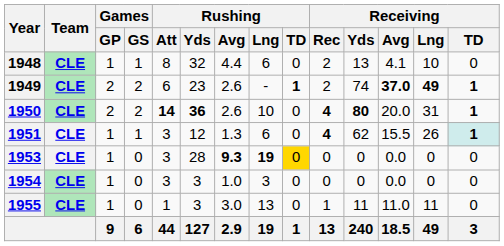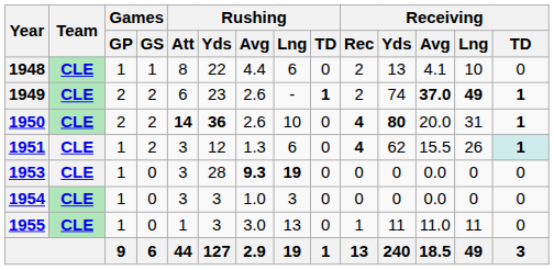1948 | Rushing / Yds: 32 -> 22
1951 | Games / GS: 1 -> 2
1953 | Rushing / TD: gold background -> no background
